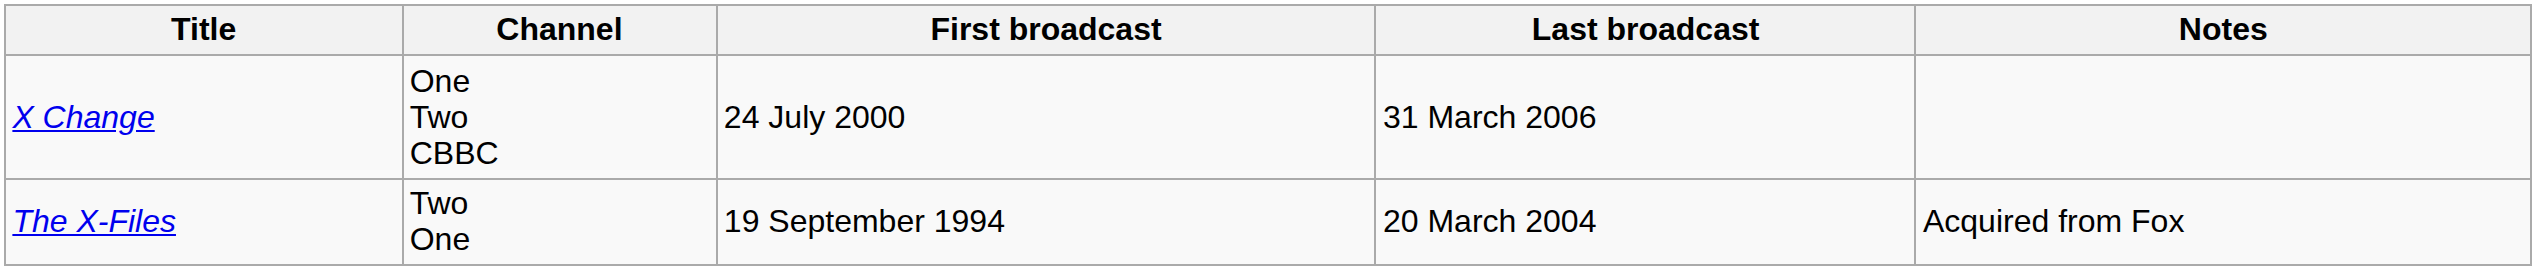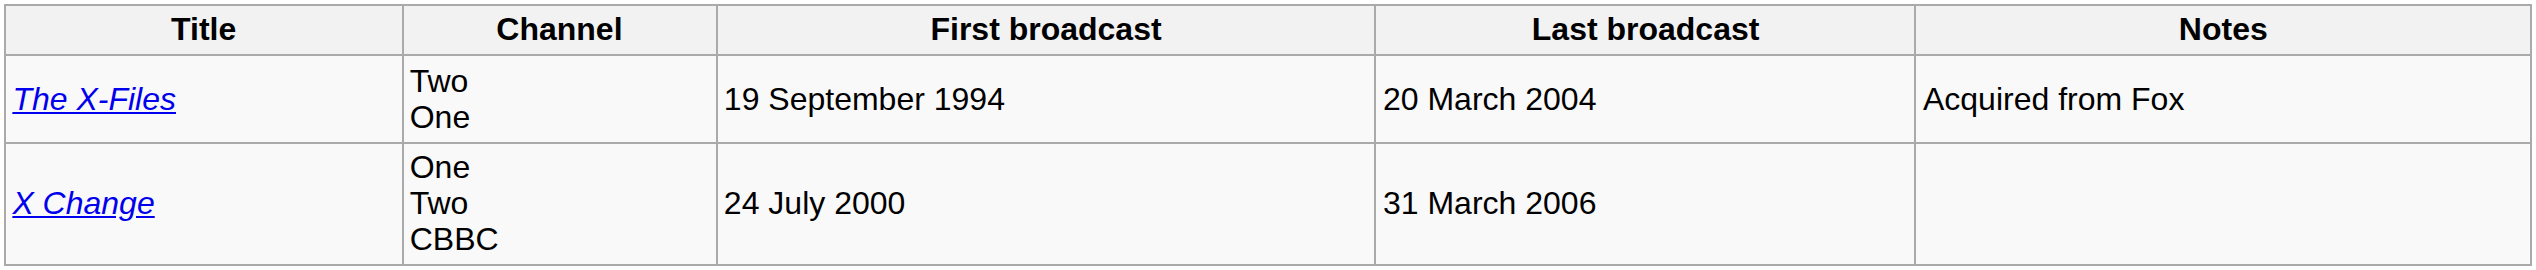rows swapped: X Change <-> The X-Files
